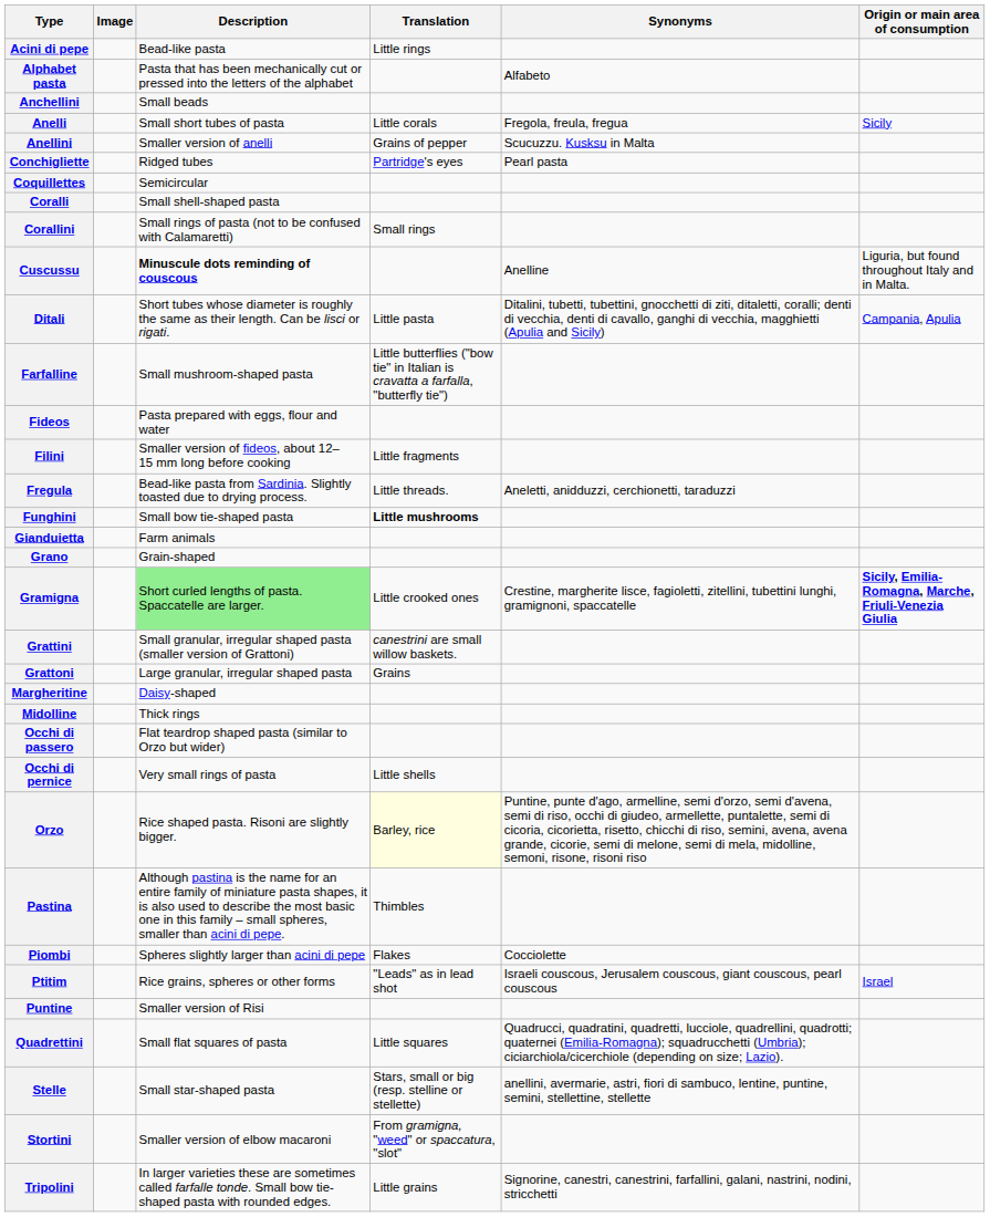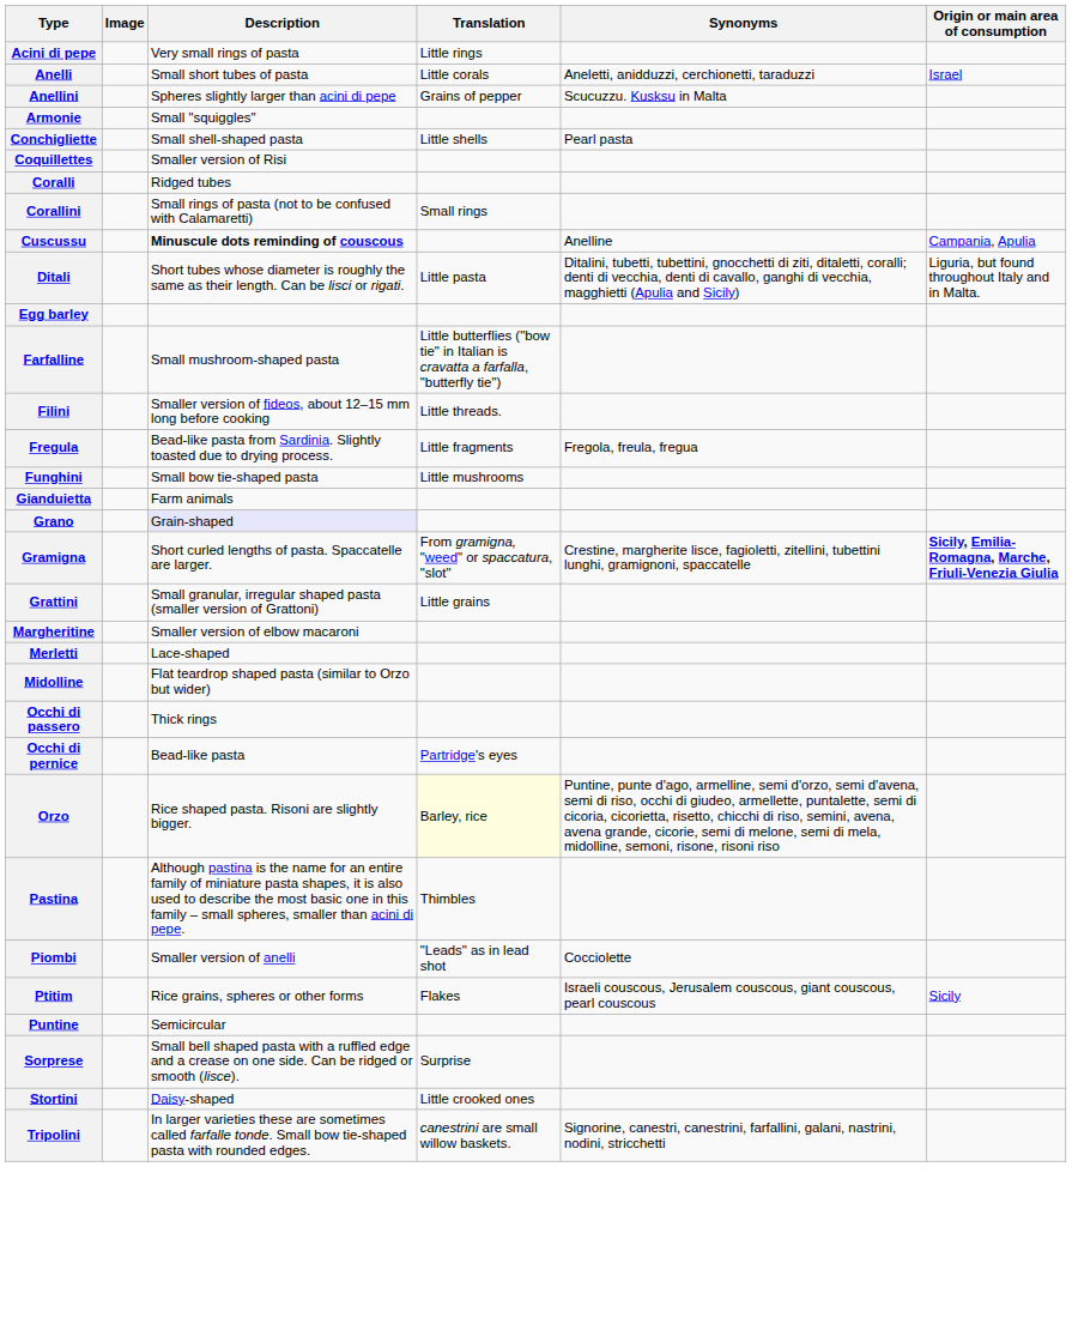Acini di pepe | Description: Bead-like pasta -> Very small rings of pasta
- row: Alphabet pasta | Pasta that has been mechanically cut or pressed into the letters of the alphabet | Alfabeto
- row: Anchellini | Small beads
Anelli | Synonyms: Fregola, freula, fregua -> Aneletti, anidduzzi, cerchionetti, taraduzzi
Anelli | Origin or main area of consumption: Sicily -> Israel
Anellini | Description: Smaller version of anelli -> Spheres slightly larger than acini di pepe
+ row: Armonie | Small "squiggles"
Conchigliette | Description: Ridged tubes -> Small shell-shaped pasta
Conchigliette | Translation: Partridge's eyes -> Little shells
Coquillettes | Description: Semicircular -> Smaller version of Risi
Coralli | Description: Small shell-shaped pasta -> Ridged tubes
Cuscussu | Origin or main area of consumption: Liguria, but found throughout Italy and in Malta. -> Campania, Apulia
Ditali | Origin or main area of consumption: Campania, Apulia -> Liguria, but found throughout Italy and in Malta.
+ row: Egg barley
- row: Fideos | Pasta prepared with eggs, flour and water
Filini | Translation: Little fragments -> Little threads.
Fregula | Translation: Little threads. -> Little fragments
Fregula | Synonyms: Aneletti, anidduzzi, cerchionetti, taraduzzi -> Fregola, freula, fregua
Funghini | Translation: bold -> normal
Grano | Description: no background -> lavender background
Gramigna | Description: lightgreen background -> no background
Gramigna | Translation: Little crooked ones -> From gramigna, "weed" or spaccatura, "slot"
Grattini | Translation: canestrini are small willow baskets. -> Little grains
- row: Grattoni | Large granular, irregular shaped pasta | Grains
Margheritine | Description: Daisy-shaped -> Smaller version of elbow macaroni
+ row: Merletti | Lace-shaped
Midolline | Description: Thick rings -> Flat teardrop shaped pasta (similar to Orzo but wider)
Occhi di passero | Description: Flat teardrop shaped pasta (similar to Orzo but wider) -> Thick rings
Occhi di pernice | Description: Very small rings of pasta -> Bead-like pasta
Occhi di pernice | Translation: Little shells -> Partridge's eyes
Piombi | Description: Spheres slightly larger than acini di pepe -> Smaller version of anelli
Piombi | Translation: Flakes -> "Leads" as in lead shot
Ptitim | Translation: "Leads" as in lead shot -> Flakes
Ptitim | Origin or main area of consumption: Israel -> Sicily
Puntine | Description: Smaller version of Risi -> Semicircular
- row: Quadrettini | Small flat squares of pasta | Little squares | Quadrucci, quadratini, quadretti, lucciole, quadrellini, quadrotti; quaternei (Emilia-Romagna); squadrucchetti (Umbria); ciciarchiola/cicerchiole (depending on size; Lazio).
+ row: Sorprese | Small bell shaped pasta with a ruffled edge and a crease on one side. Can be ridged or smooth (lisce). | Surprise
- row: Stelle | Small star-shaped pasta | Stars, small or big (resp. stelline or stellette) | anellini, avermarie, astri, fiori di sambuco, lentine, puntine, semini, stellettine, stellette
Stortini | Description: Smaller version of elbow macaroni -> Daisy-shaped
Stortini | Translation: From gramigna, "weed" or spaccatura, "slot" -> Little crooked ones
Tripolini | Translation: Little grains -> canestrini are small willow baskets.
